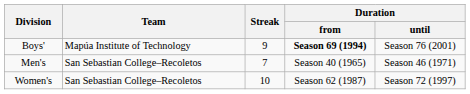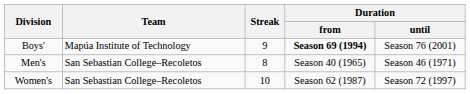Men's | Streak: 7 -> 8
